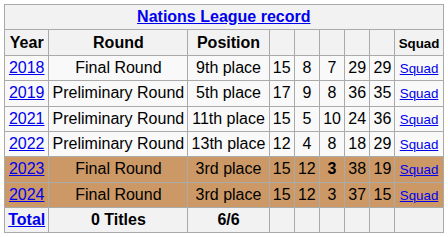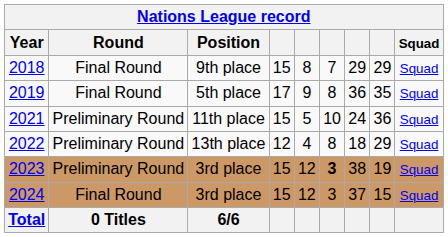2019 | Round: Preliminary Round -> Final Round
2023 | Round: Final Round -> Preliminary Round
